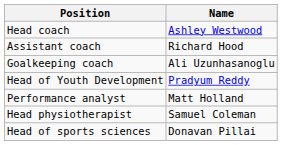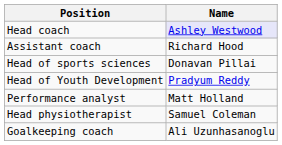Head coach | Name: no background -> lavender background
rows swapped: Goalkeeping coach <-> Head of sports sciences
